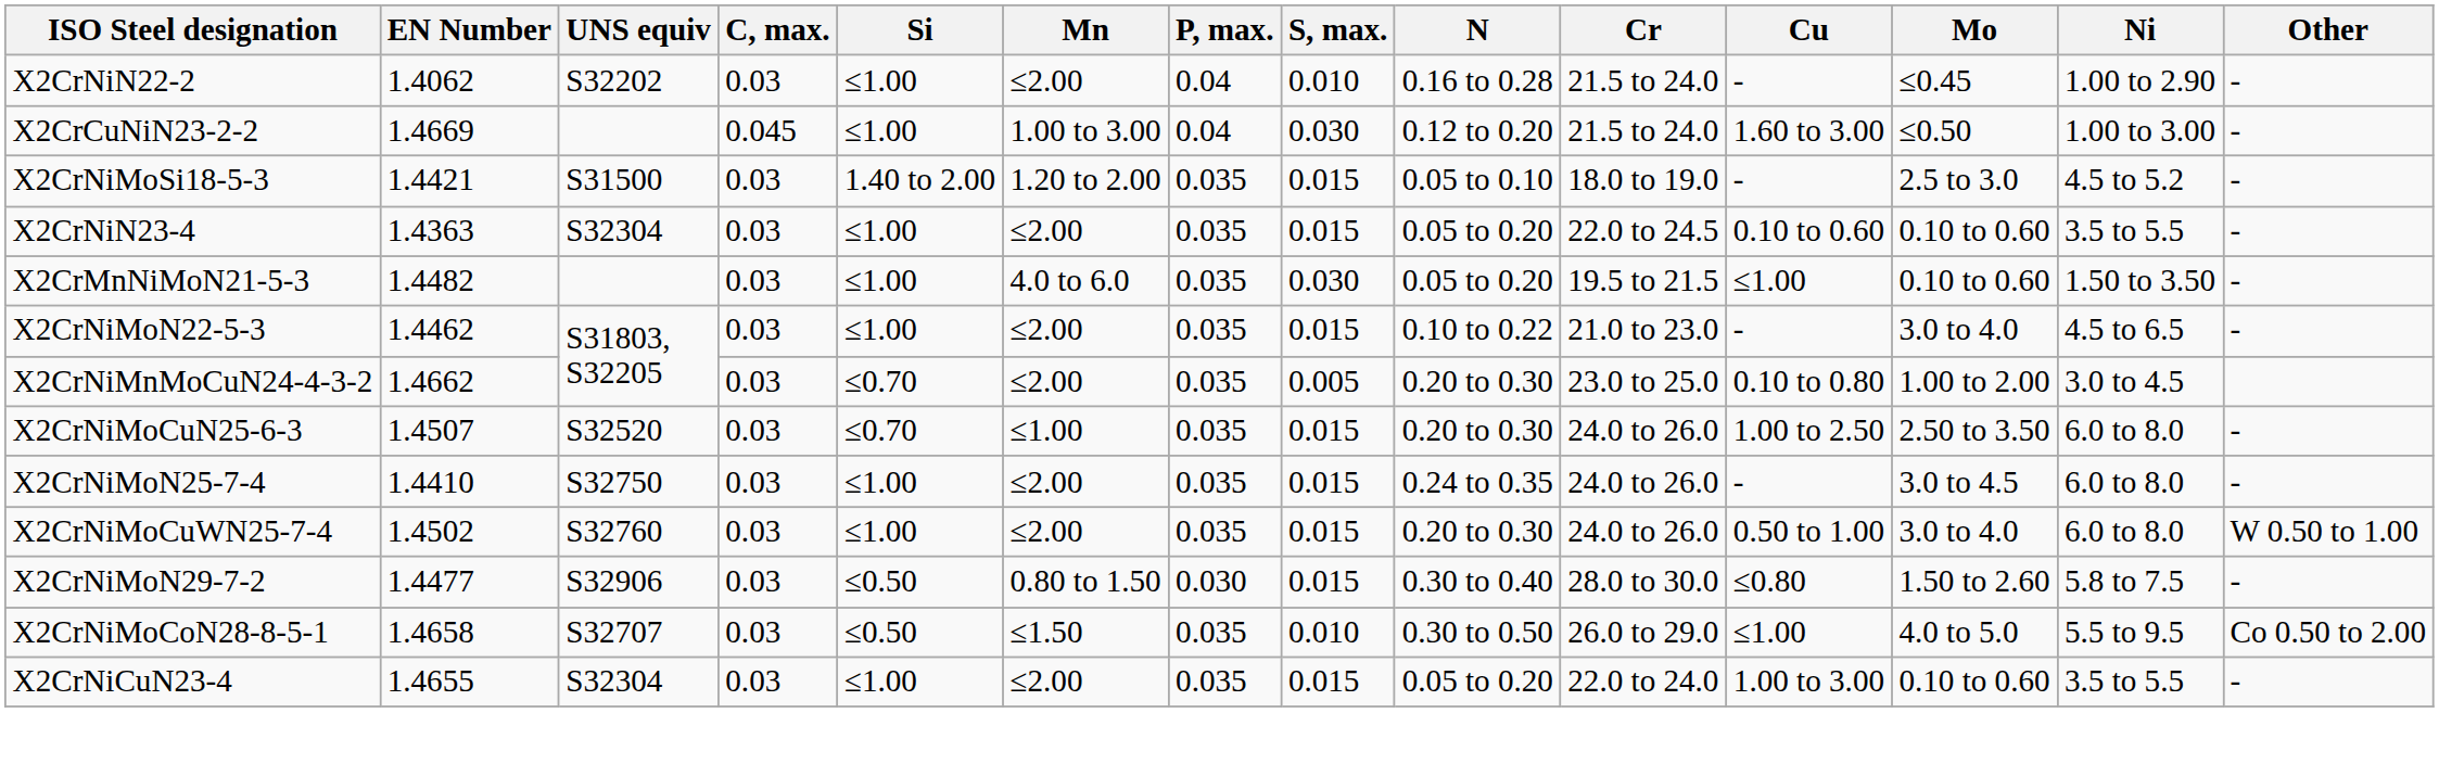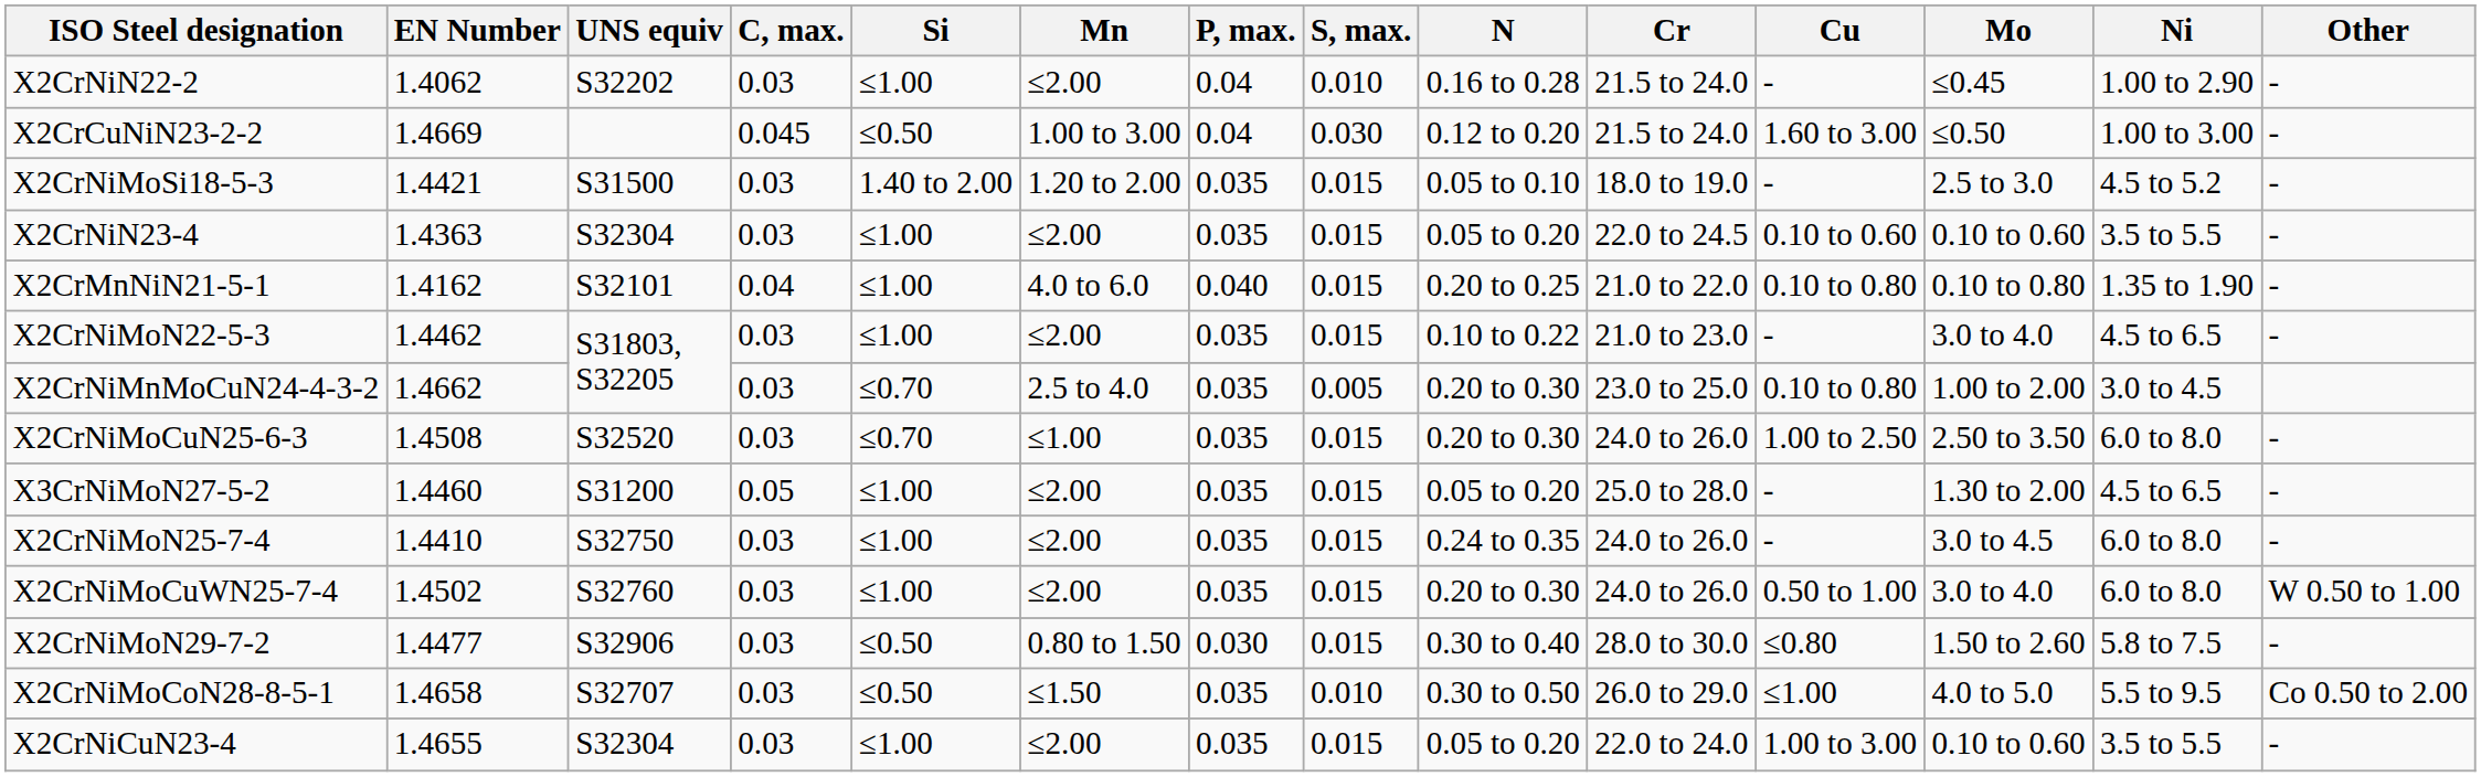X2CrCuNiN23-2-2 | Si: ≤1.00 -> ≤0.50
+ row: X2CrMnNiN21-5-1 | 1.4162 | S32101 | 0.04 | ≤1.00 | 4.0 to 6.0 | 0.040 | 0.015 | 0.20 to 0.25 | 21.0 to 22.0 | 0.10 to 0.80 | 0.10 to 0.80 | 1.35 to 1.90 | -
- row: X2CrMnNiMoN21-5-3 | 1.4482 | 0.03 | ≤1.00 | 4.0 to 6.0 | 0.035 | 0.030 | 0.05 to 0.20 | 19.5 to 21.5 | ≤1.00 | 0.10 to 0.60 | 1.50 to 3.50 | -
X2CrNiMnMoCuN24-4-3-2 | Mn: ≤2.00 -> 2.5 to 4.0
X2CrNiMoCuN25-6-3 | EN Number: 1.4507 -> 1.4508
+ row: X3CrNiMoN27-5-2 | 1.4460 | S31200 | 0.05 | ≤1.00 | ≤2.00 | 0.035 | 0.015 | 0.05 to 0.20 | 25.0 to 28.0 | - | 1.30 to 2.00 | 4.5 to 6.5 | -
